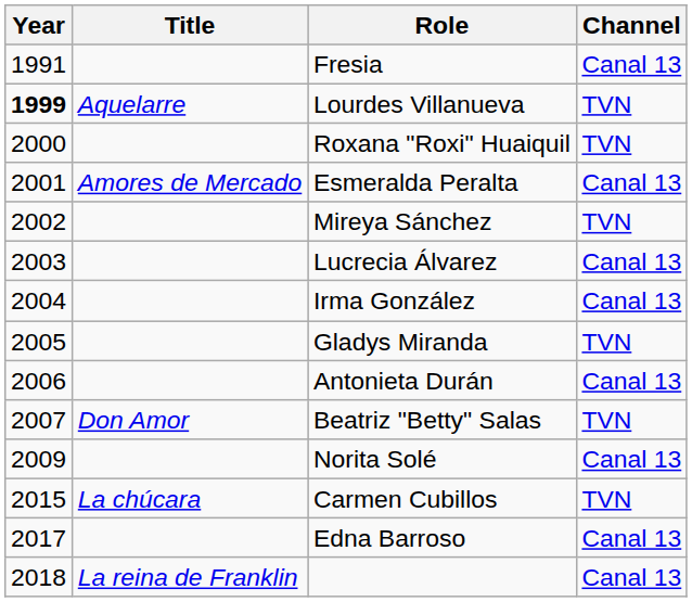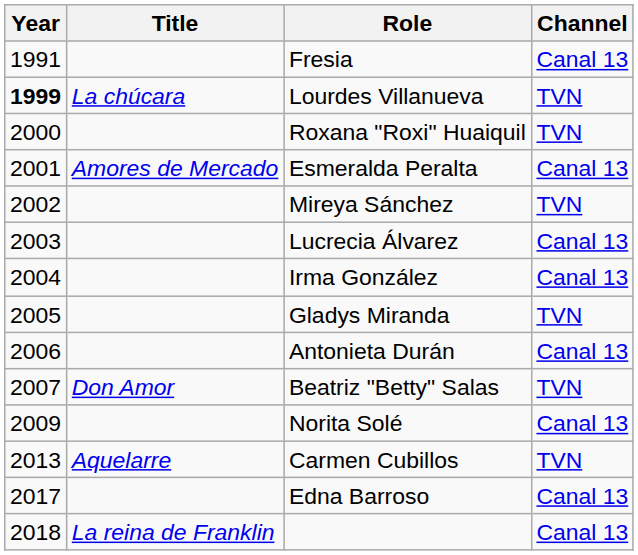Lourdes Villanueva | Title: Aquelarre -> La chúcara
Carmen Cubillos | Year: 2015 -> 2013
Carmen Cubillos | Title: La chúcara -> Aquelarre
